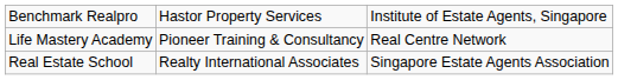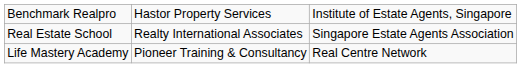rows swapped: Life Mastery Academy <-> Real Estate School
